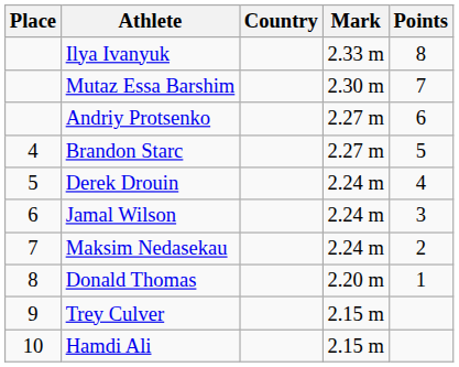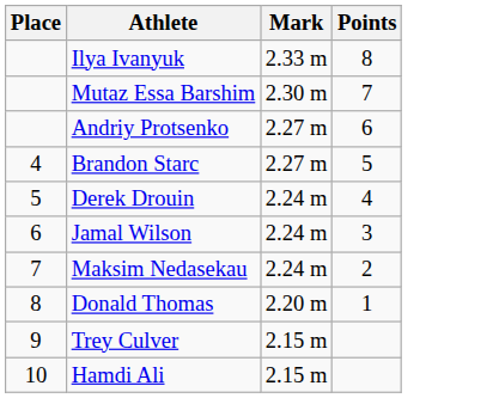- column: Country
